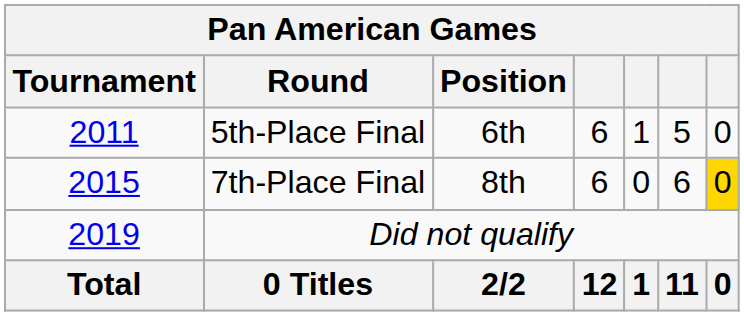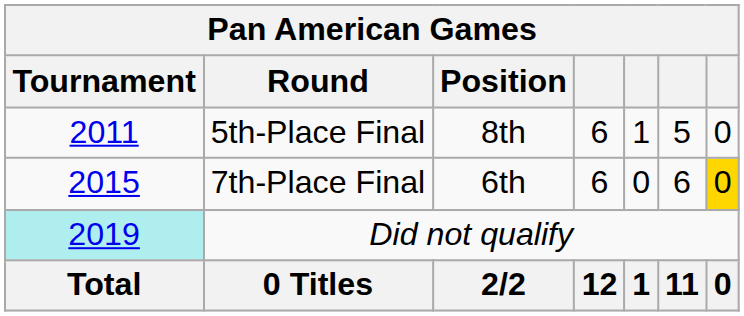5th-Place Final | Position: 6th -> 8th
7th-Place Final | Position: 8th -> 6th
Did not qualify | Tournament: no background -> paleturquoise background
